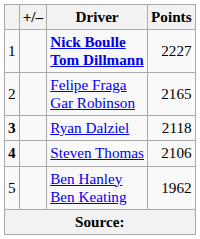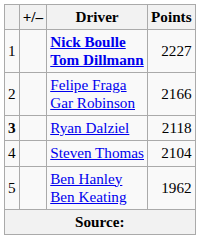Felipe Fraga Gar Robinson | Points: 2165 -> 2166
Steven Thomas | column 1: bold -> normal
Steven Thomas | Points: 2106 -> 2104
